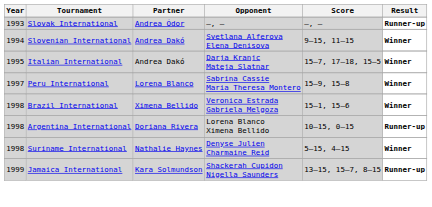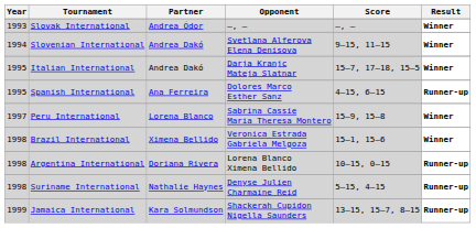Slovak International | Result: Runner-up -> Winner
+ row: 1995 | Spanish International | Ana Ferreira | Dolores Marco Esther Sanz | 4–15, 6–15 | Runner-up
Suriname International | Result: Winner -> Runner-up
